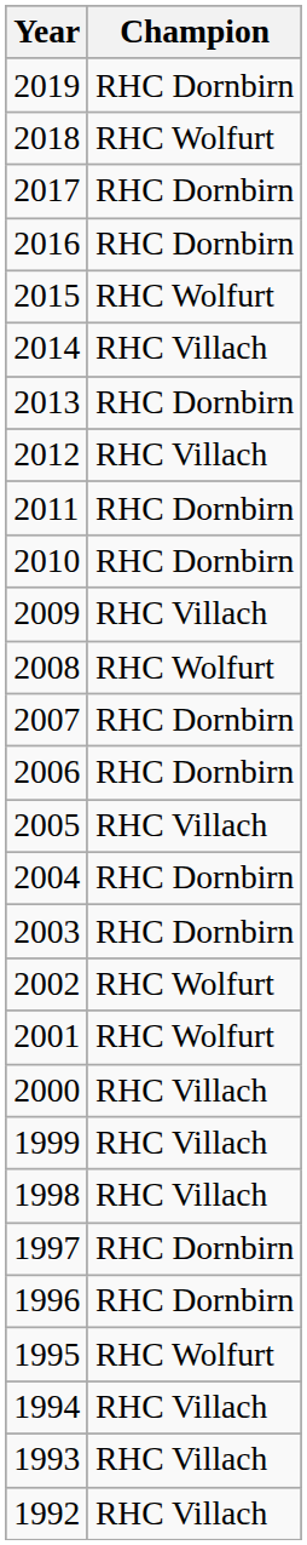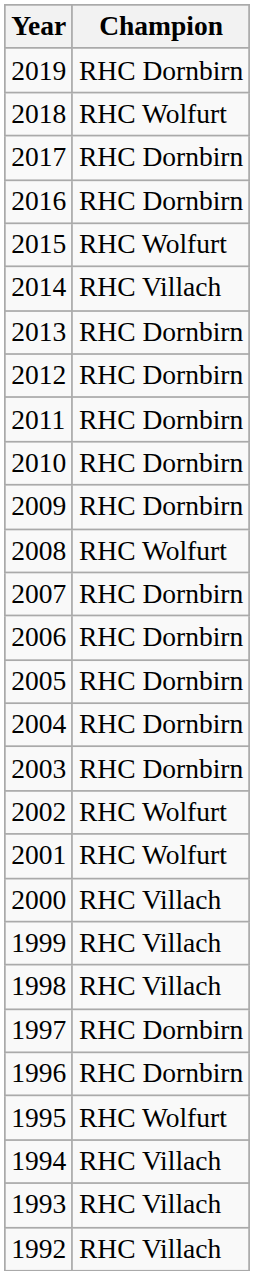2012 | Champion: RHC Villach -> RHC Dornbirn
2009 | Champion: RHC Villach -> RHC Dornbirn
2005 | Champion: RHC Villach -> RHC Dornbirn
